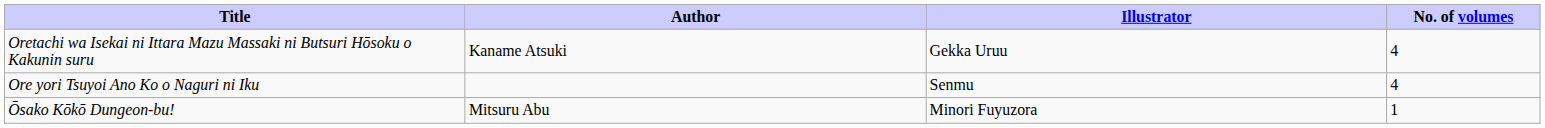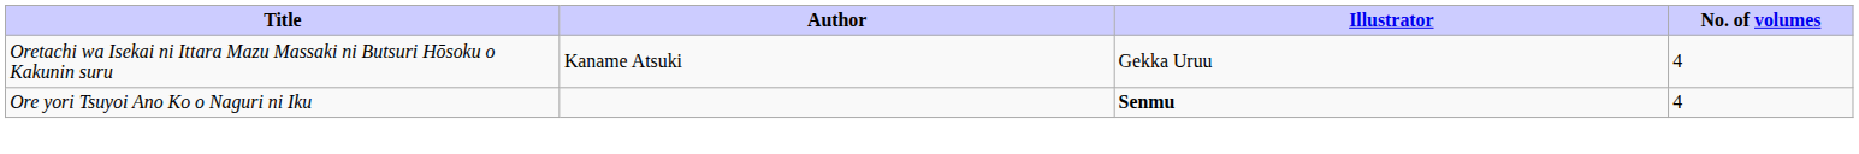Ore yori Tsuyoi Ano Ko o Naguri ni Iku | Illustrator: normal -> bold
- row: Ōsako Kōkō Dungeon-bu! | Mitsuru Abu | Minori Fuyuzora | 1
